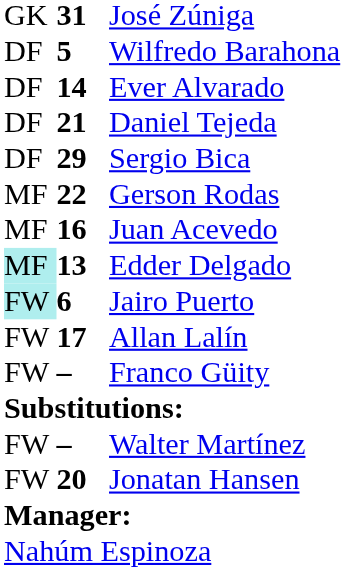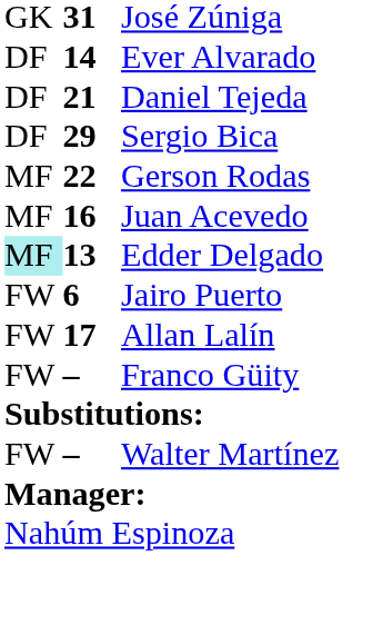- row: DF | 5 | Wilfredo Barahona
Jairo Puerto | column 1: paleturquoise background -> no background
- row: FW | 20 | Jonatan Hansen
